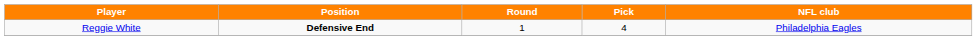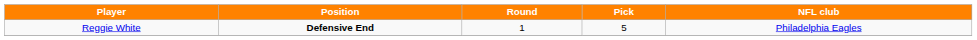Reggie White | Pick: 4 -> 5
